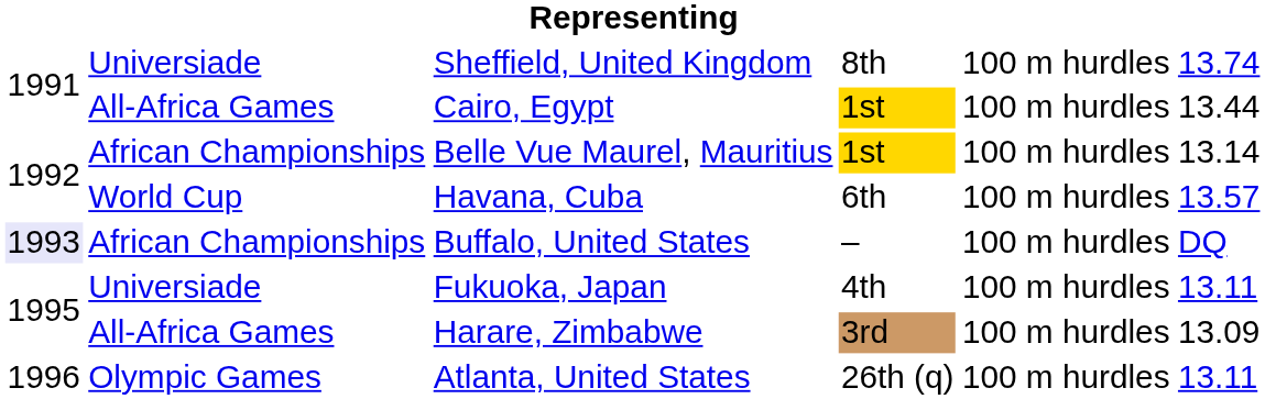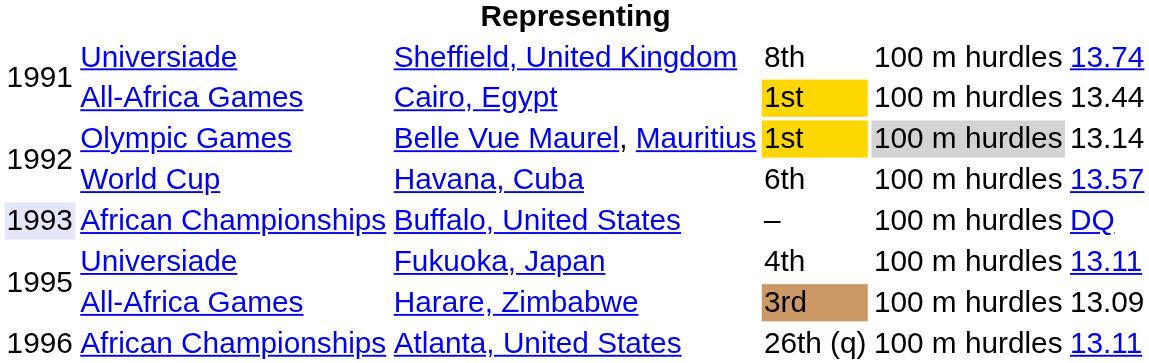Belle Vue Maurel, Mauritius | column 2: African Championships -> Olympic Games
Belle Vue Maurel, Mauritius | column 5: no background -> lightgrey background
Atlanta, United States | column 2: Olympic Games -> African Championships
